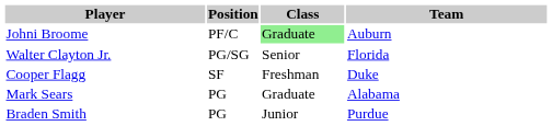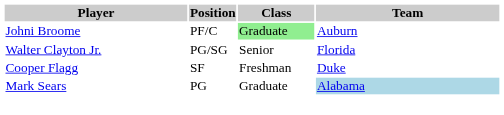Mark Sears | Team: no background -> lightblue background
- row: Braden Smith | PG | Junior | Purdue
